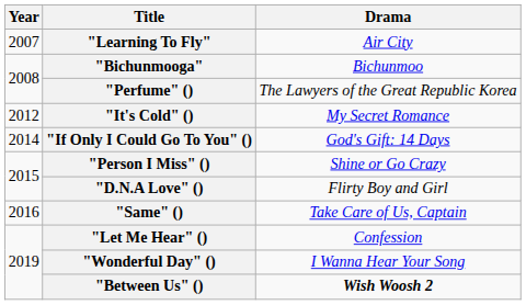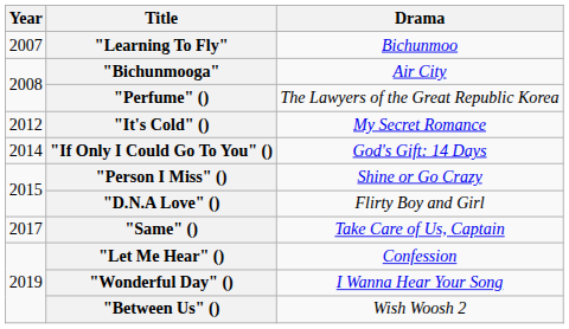"Learning To Fly" | Drama: Air City -> Bichunmoo
"Bichunmooga" | Drama: Bichunmoo -> Air City
"Same" () | Year: 2016 -> 2017
"Between Us" () | Drama: bold -> normal
